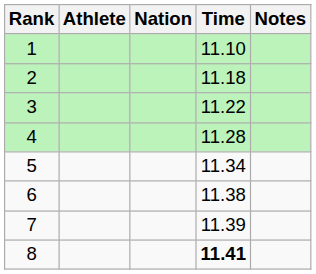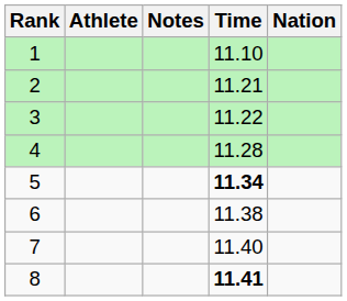columns swapped: Nation <-> Notes
2 | Time: 11.18 -> 11.21
5 | Time: normal -> bold
7 | Time: 11.39 -> 11.40
